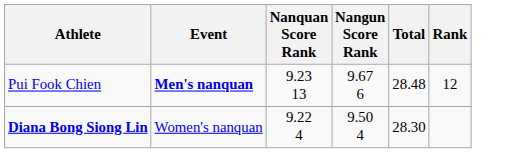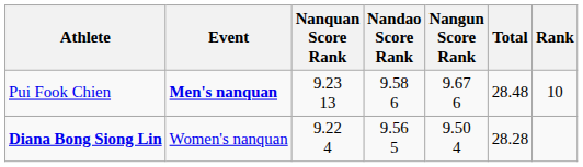+ column: Nandao Score Rank | 9.58 6 | 9.56 5
Pui Fook Chien | Rank: 12 -> 10
Diana Bong Siong Lin | Total: 28.30 -> 28.28
